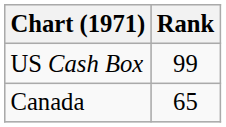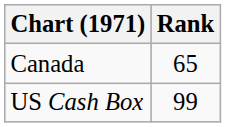rows swapped: Canada <-> US Cash Box
